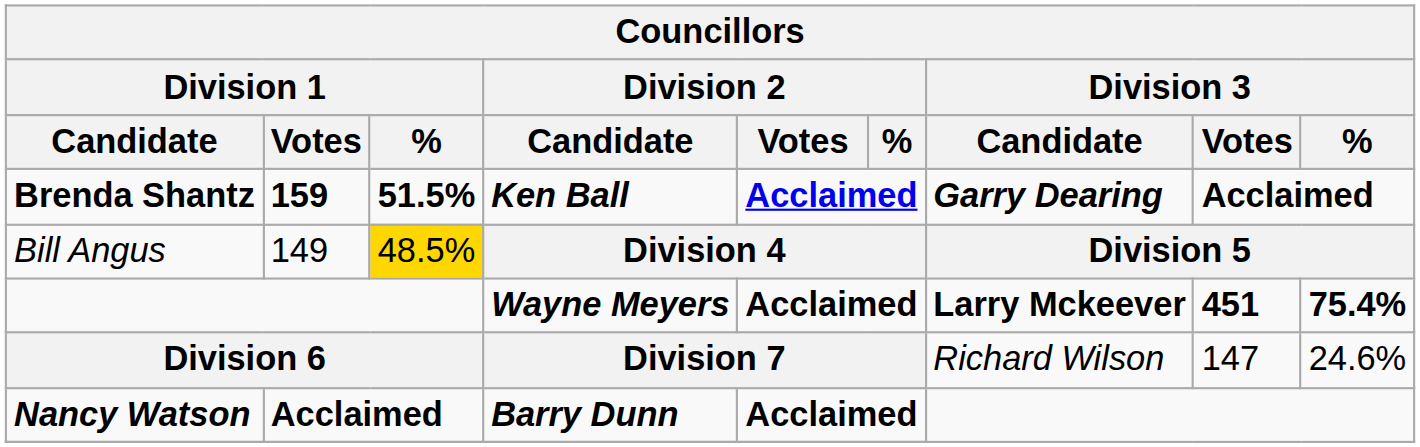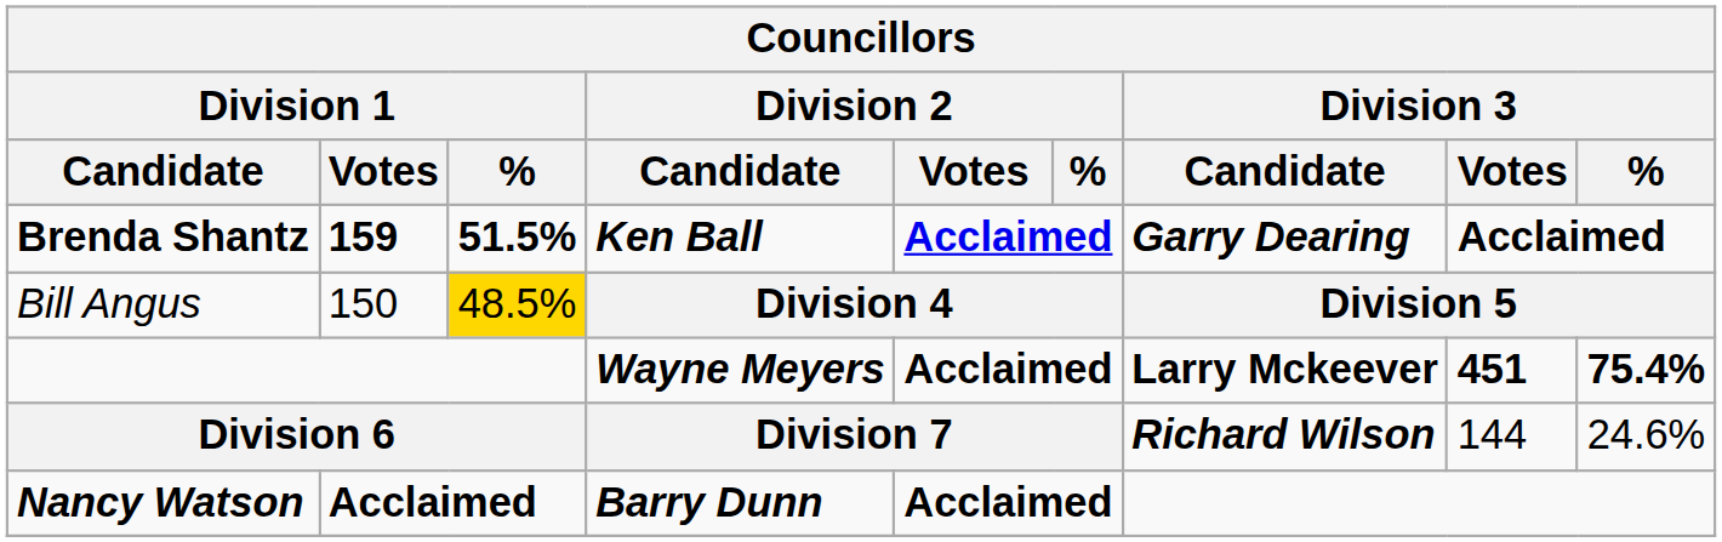Bill Angus | Division 1 / Votes: 149 -> 150
Division 6 | Division 3 / Candidate: normal -> bold
Division 6 | Division 3 / Votes: 147 -> 144
